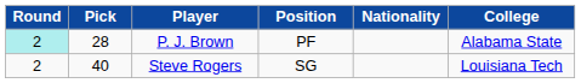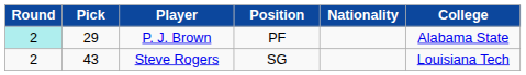P. J. Brown | Pick: 28 -> 29
Steve Rogers | Pick: 40 -> 43
